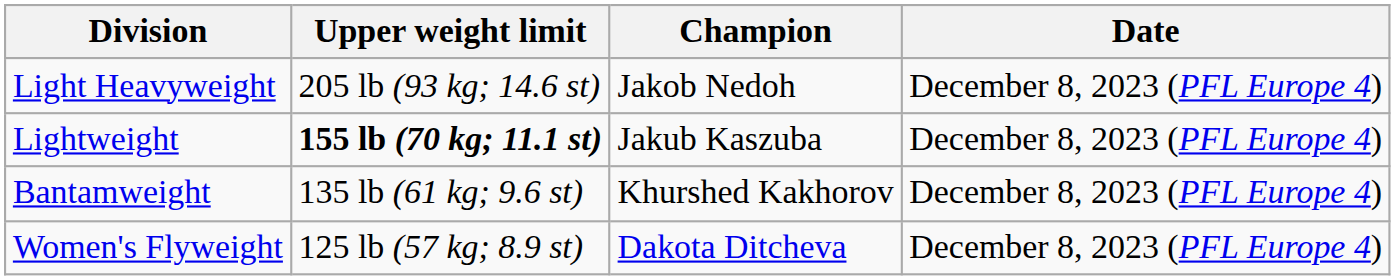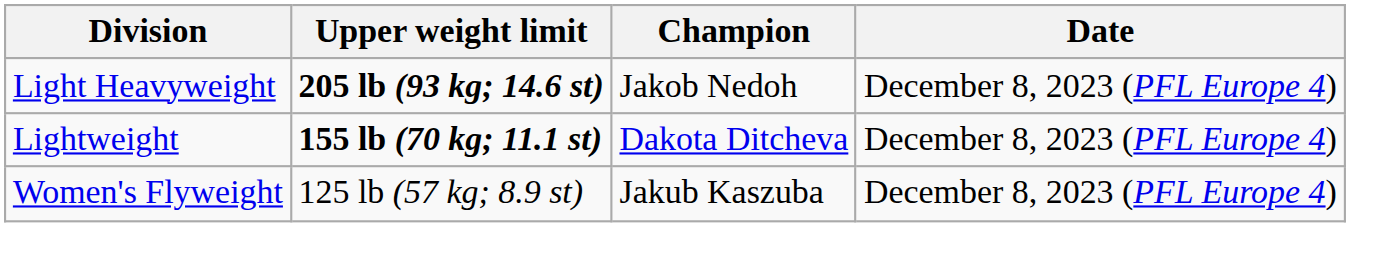Light Heavyweight | Upper weight limit: normal -> bold
Lightweight | Champion: Jakub Kaszuba -> Dakota Ditcheva
- row: Bantamweight | 135 lb (61 kg; 9.6 st) | Khurshed Kakhorov | December 8, 2023 (PFL Europe 4)
Women's Flyweight | Champion: Dakota Ditcheva -> Jakub Kaszuba
